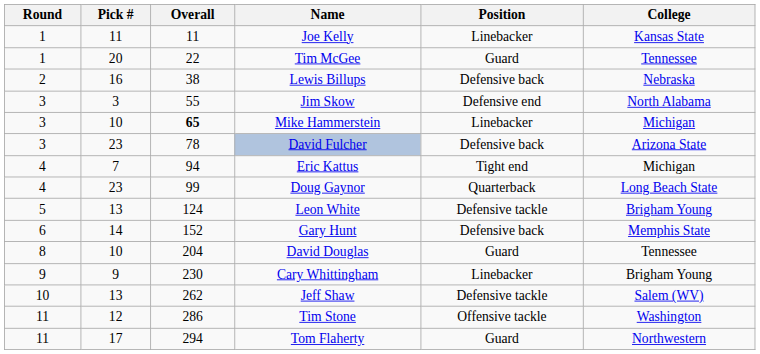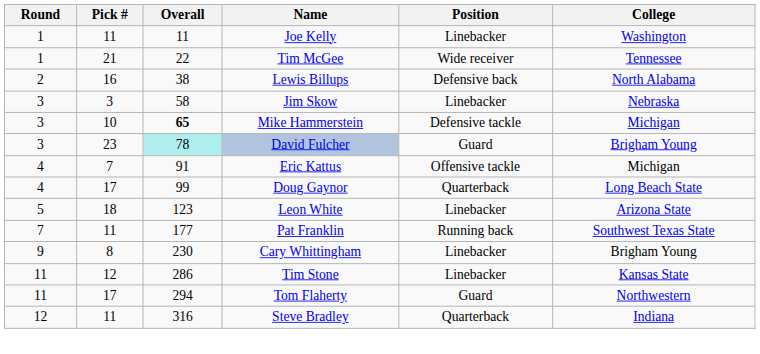Joe Kelly | College: Kansas State -> Washington
Tim McGee | Pick #: 20 -> 21
Tim McGee | Position: Guard -> Wide receiver
Lewis Billups | College: Nebraska -> North Alabama
Jim Skow | Overall: 55 -> 58
Jim Skow | Position: Defensive end -> Linebacker
Jim Skow | College: North Alabama -> Nebraska
Mike Hammerstein | Position: Linebacker -> Defensive tackle
David Fulcher | Overall: no background -> paleturquoise background
David Fulcher | Position: Defensive back -> Guard
David Fulcher | College: Arizona State -> Brigham Young
Eric Kattus | Overall: 94 -> 91
Eric Kattus | Position: Tight end -> Offensive tackle
Doug Gaynor | Pick #: 23 -> 17
Leon White | Pick #: 13 -> 18
Leon White | Overall: 124 -> 123
Leon White | Position: Defensive tackle -> Linebacker
Leon White | College: Brigham Young -> Arizona State
- row: 6 | 14 | 152 | Gary Hunt | Defensive back | Memphis State
+ row: 7 | 11 | 177 | Pat Franklin | Running back | Southwest Texas State
- row: 8 | 10 | 204 | David Douglas | Guard | Tennessee
Cary Whittingham | Pick #: 9 -> 8
- row: 10 | 13 | 262 | Jeff Shaw | Defensive tackle | Salem (WV)
Tim Stone | Position: Offensive tackle -> Linebacker
Tim Stone | College: Washington -> Kansas State
+ row: 12 | 11 | 316 | Steve Bradley | Quarterback | Indiana
